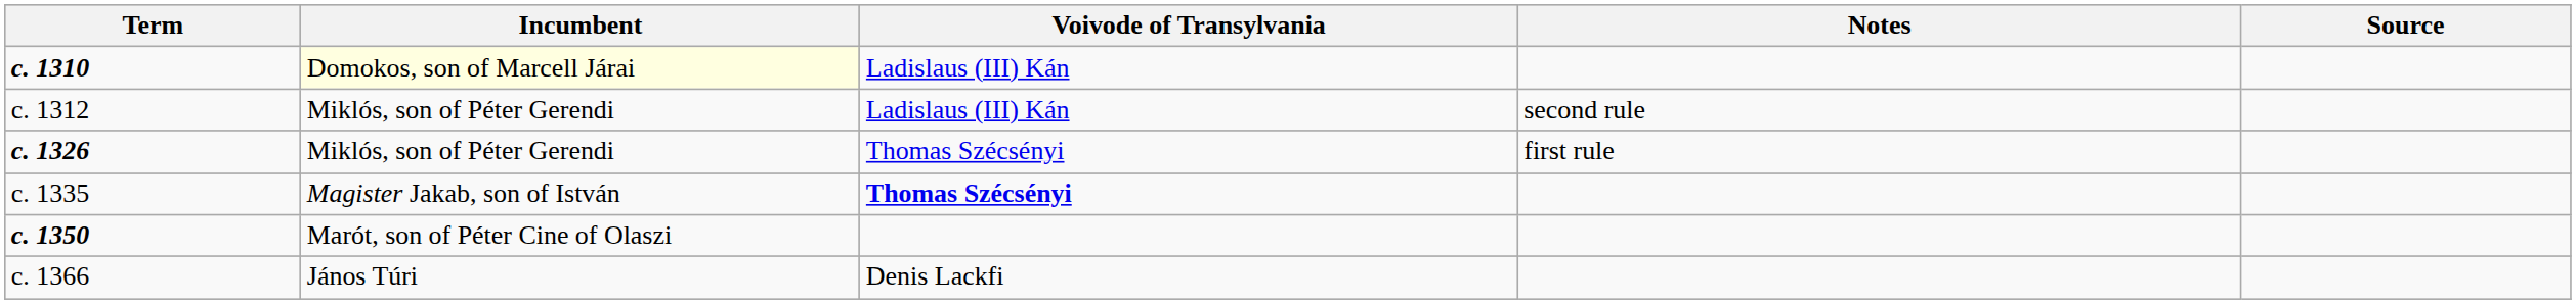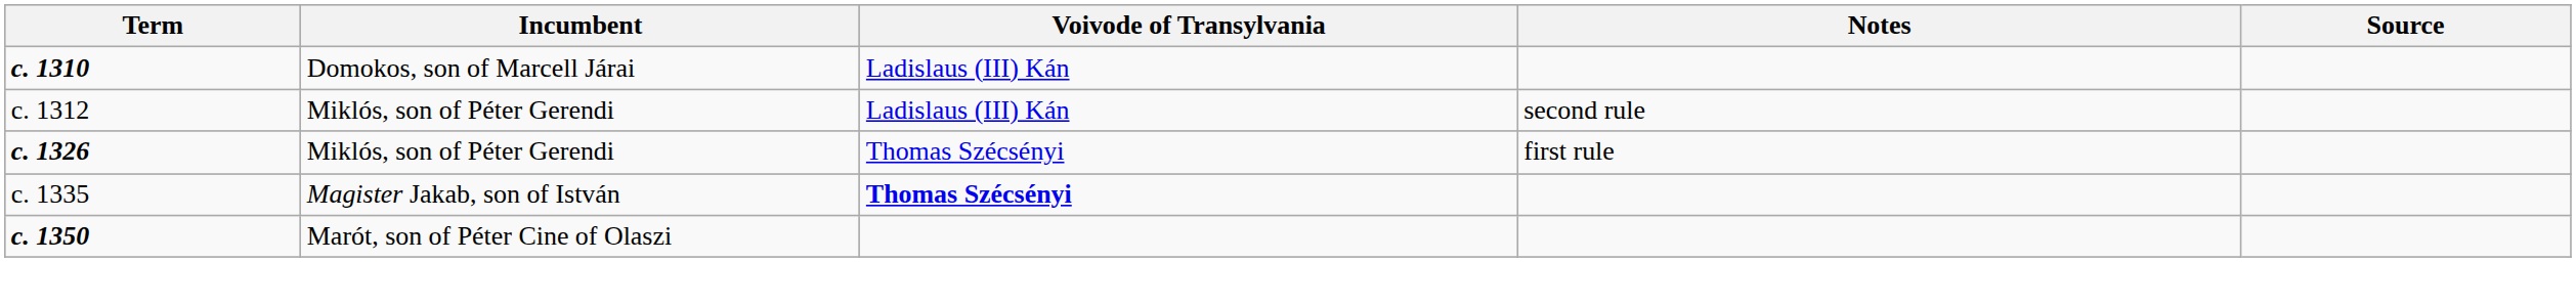c. 1310 | Incumbent: lightyellow background -> no background
- row: c. 1366 | János Túri | Denis Lackfi
